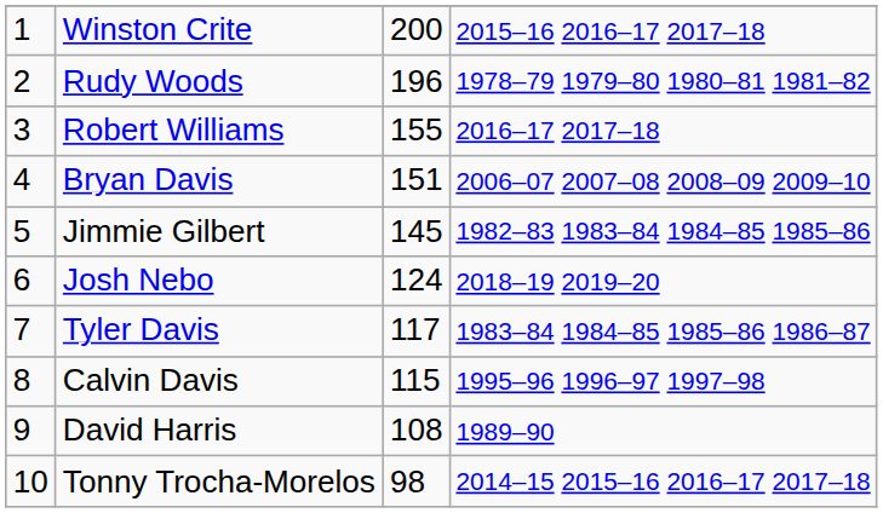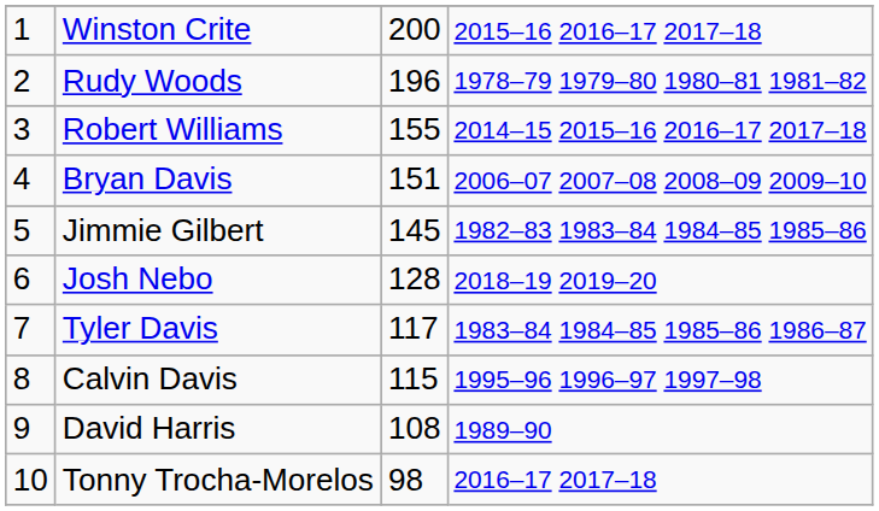Robert Williams | column 4: 2016–17 2017–18 -> 2014–15 2015–16 2016–17 2017–18
Josh Nebo | column 3: 124 -> 128
Tonny Trocha-Morelos | column 4: 2014–15 2015–16 2016–17 2017–18 -> 2016–17 2017–18
